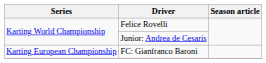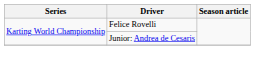- row: Karting European Championship | FC: Gianfranco Baroni
